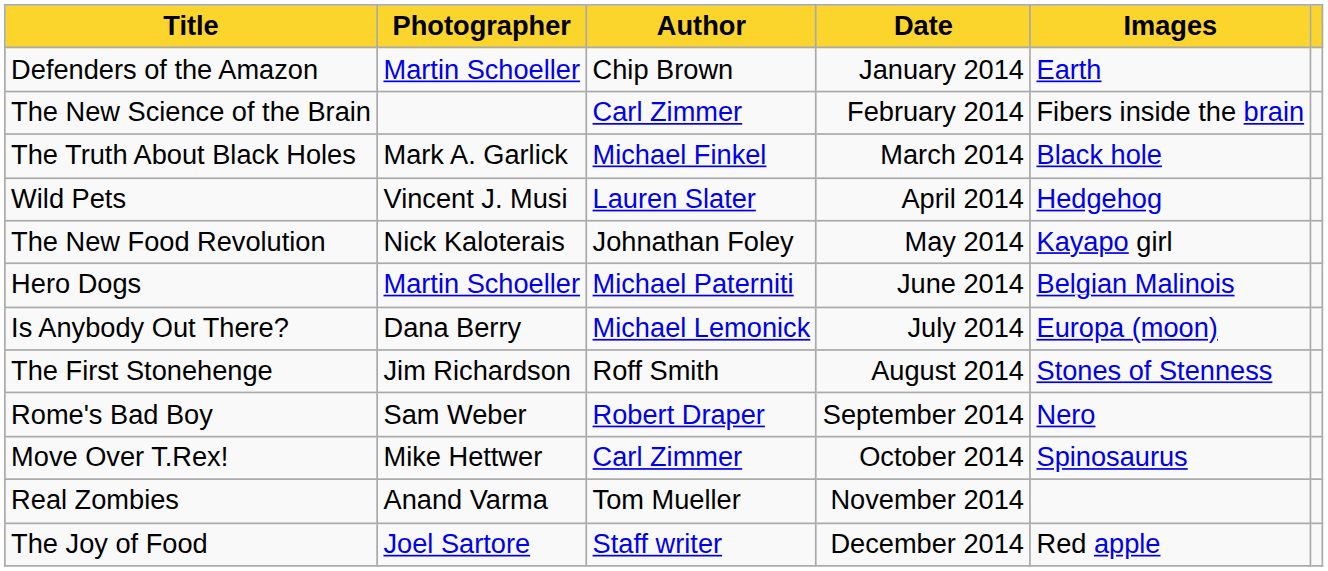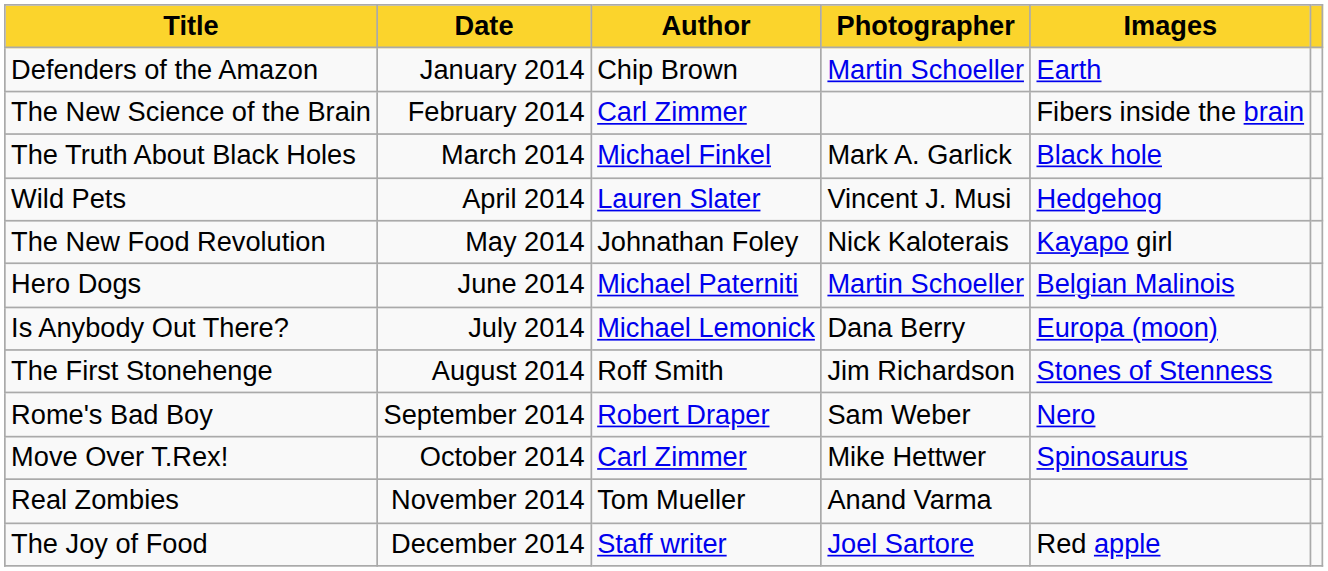columns swapped: Date <-> Photographer
